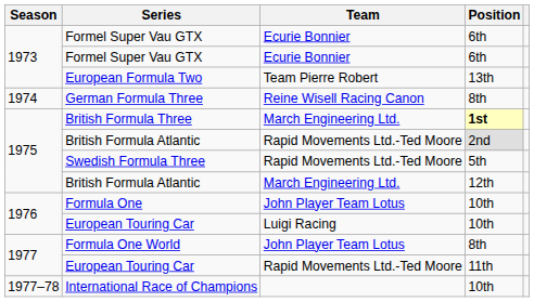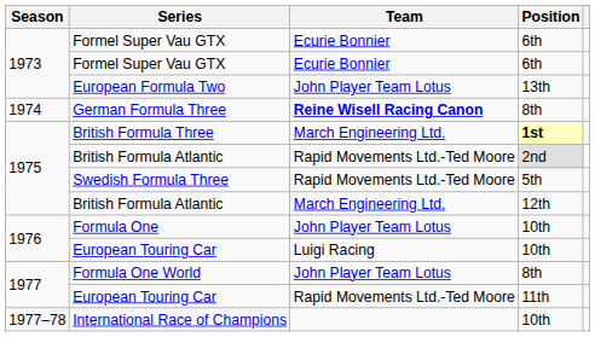European Formula Two | Team: Team Pierre Robert -> John Player Team Lotus
German Formula Three | Team: normal -> bold
